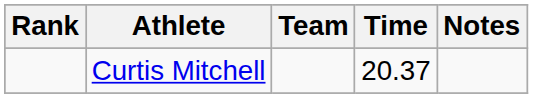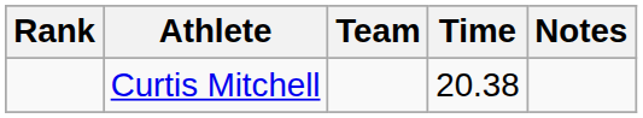Curtis Mitchell | Time: 20.37 -> 20.38
